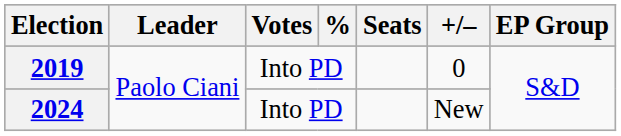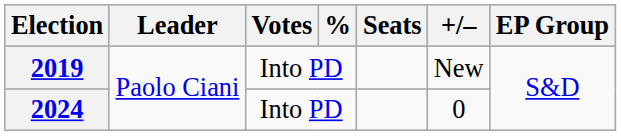2019 | +/–: 0 -> New
2024 | +/–: New -> 0
